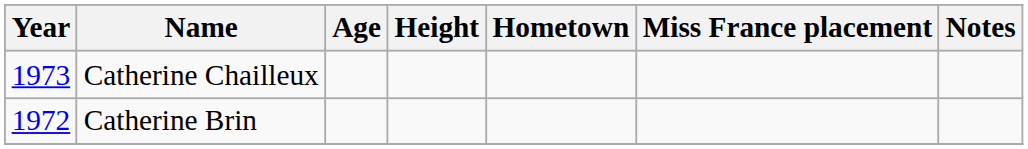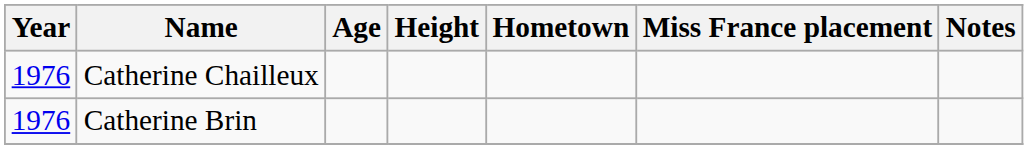Catherine Chailleux | Year: 1973 -> 1976
Catherine Brin | Year: 1972 -> 1976
